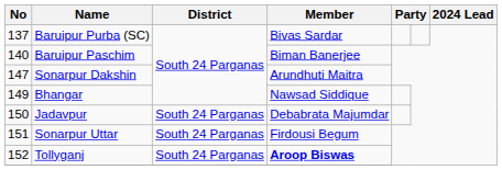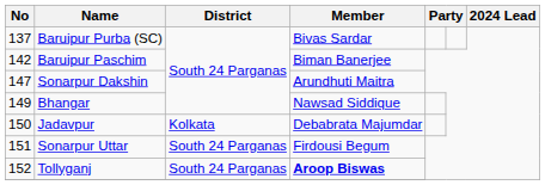Baruipur Paschim | No: 140 -> 142
Jadavpur | District: South 24 Parganas -> Kolkata
